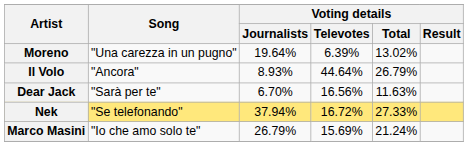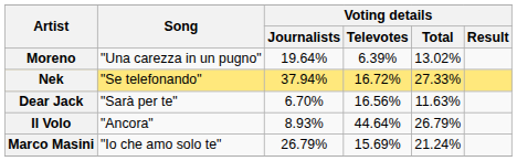rows swapped: Nek <-> Il Volo
